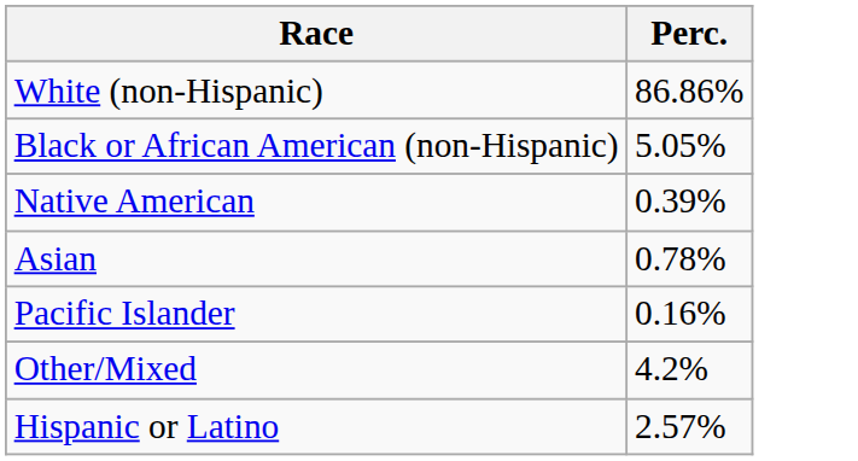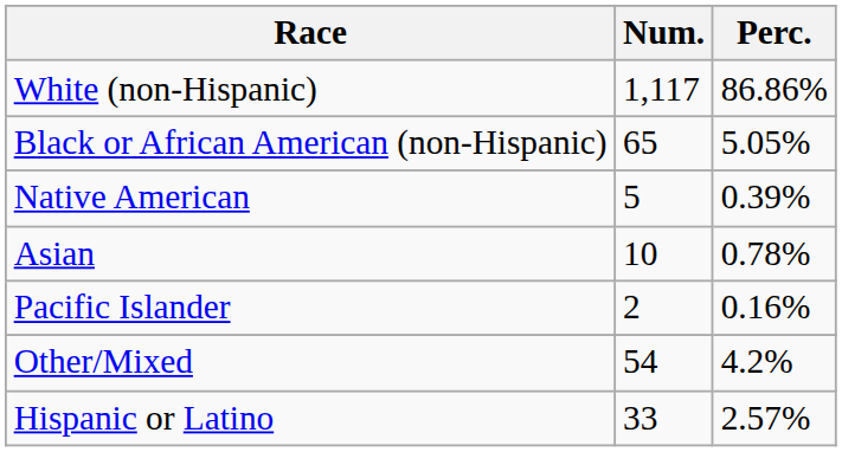+ column: Num. | 1,117 | 65 | 5 | 10 | 2 | 54 | 33
